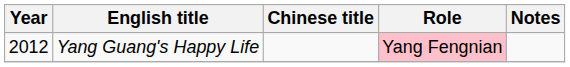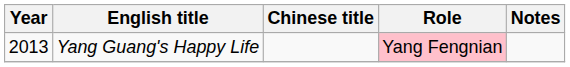Yang Guang's Happy Life | Year: 2012 -> 2013
